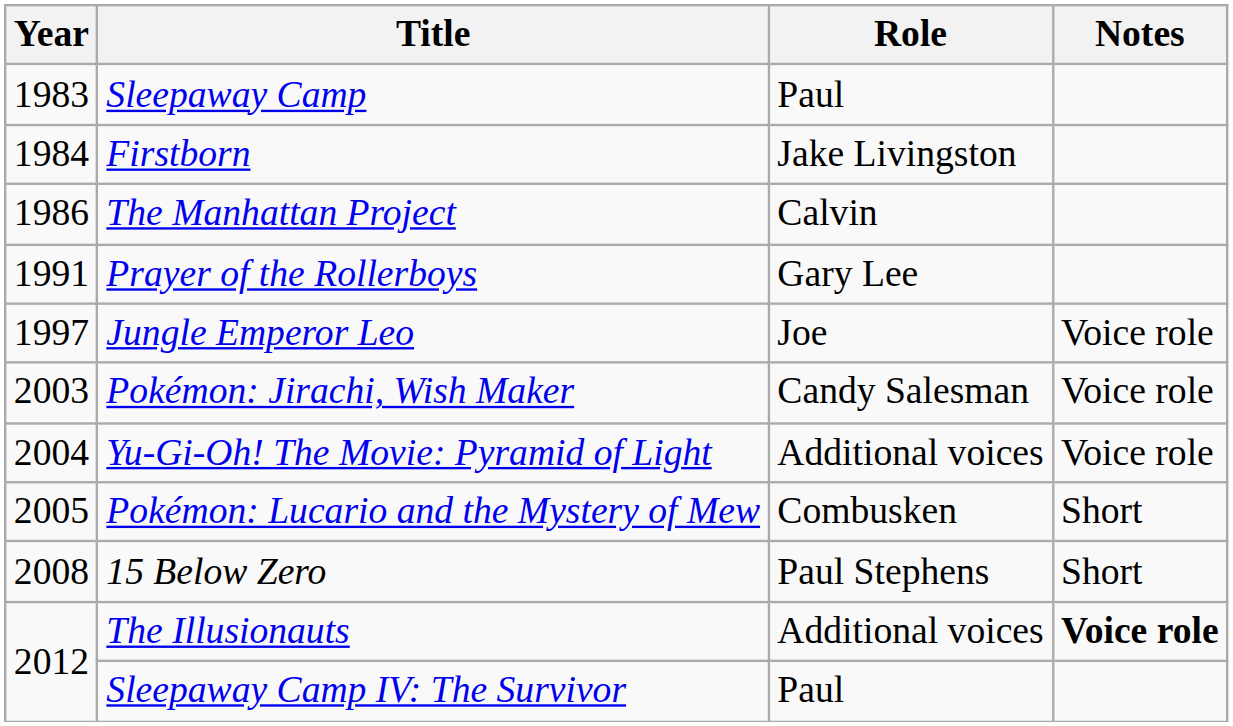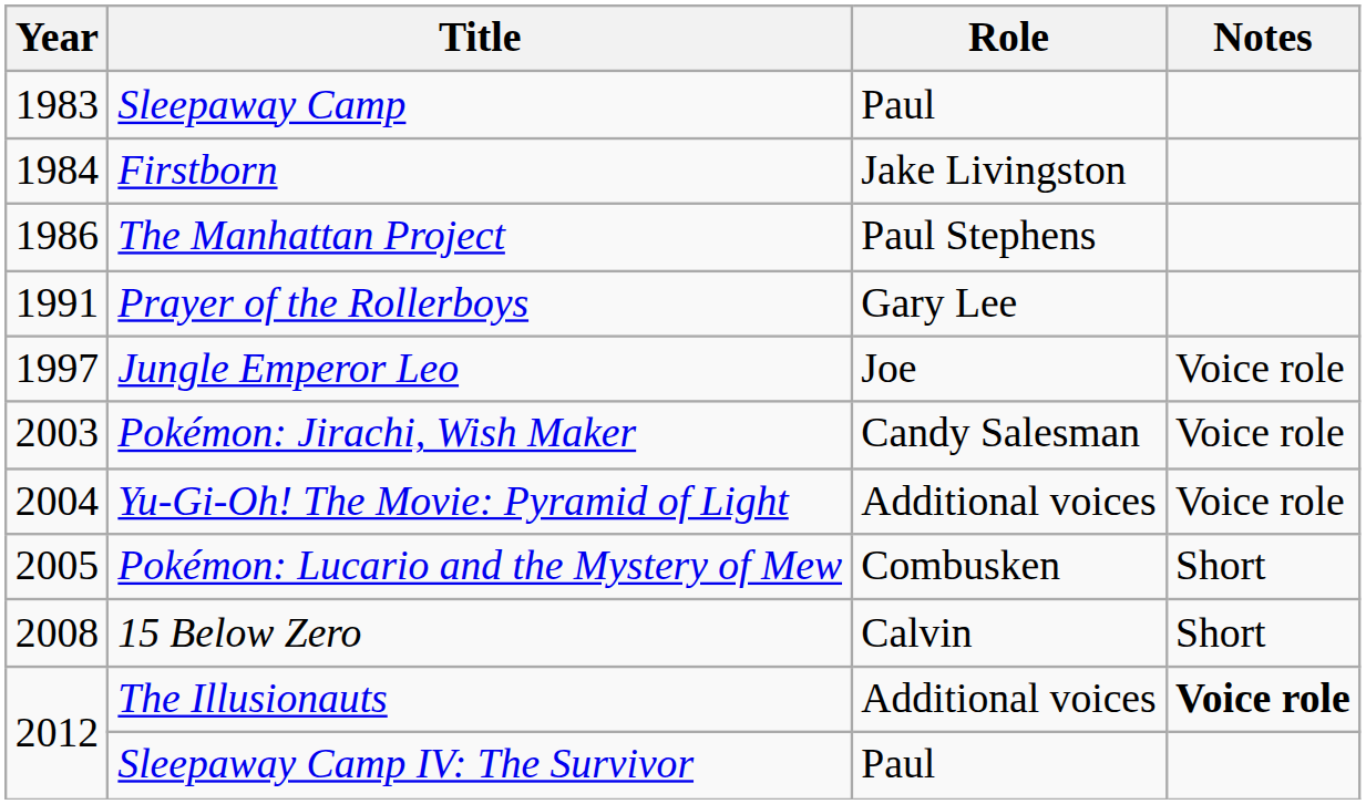The Manhattan Project | Role: Calvin -> Paul Stephens
15 Below Zero | Role: Paul Stephens -> Calvin
